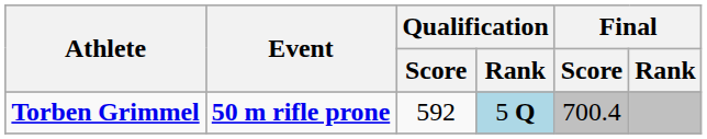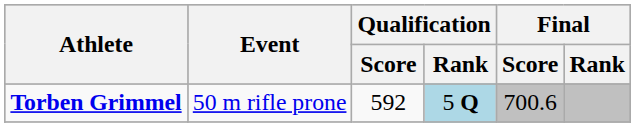Torben Grimmel | Event: bold -> normal
Torben Grimmel | Final / Score: 700.4 -> 700.6
